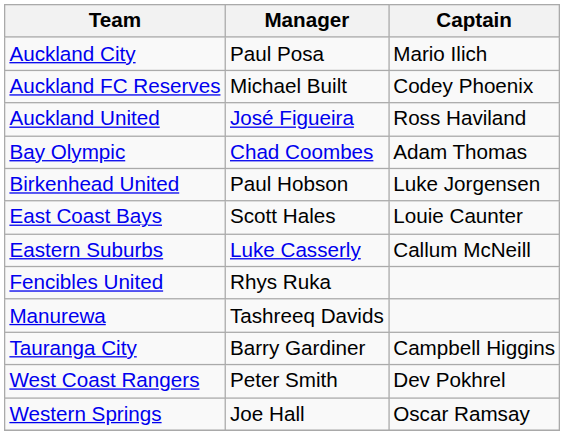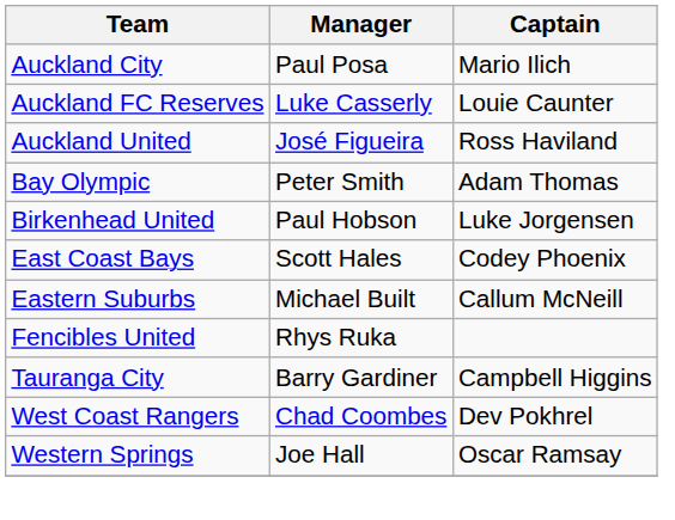Auckland FC Reserves | Manager: Michael Built -> Luke Casserly
Auckland FC Reserves | Captain: Codey Phoenix -> Louie Caunter
Bay Olympic | Manager: Chad Coombes -> Peter Smith
East Coast Bays | Captain: Louie Caunter -> Codey Phoenix
Eastern Suburbs | Manager: Luke Casserly -> Michael Built
- row: Manurewa | Tashreeq Davids
West Coast Rangers | Manager: Peter Smith -> Chad Coombes
